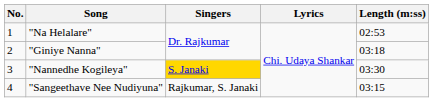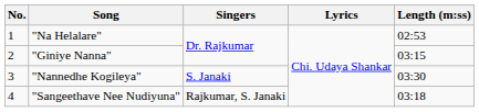"Giniye Nanna" | Length (m:ss): 03:18 -> 03:15
"Nannedhe Kogileya" | Singers: gold background -> no background
"Sangeethave Nee Nudiyuna" | Length (m:ss): 03:15 -> 03:18
